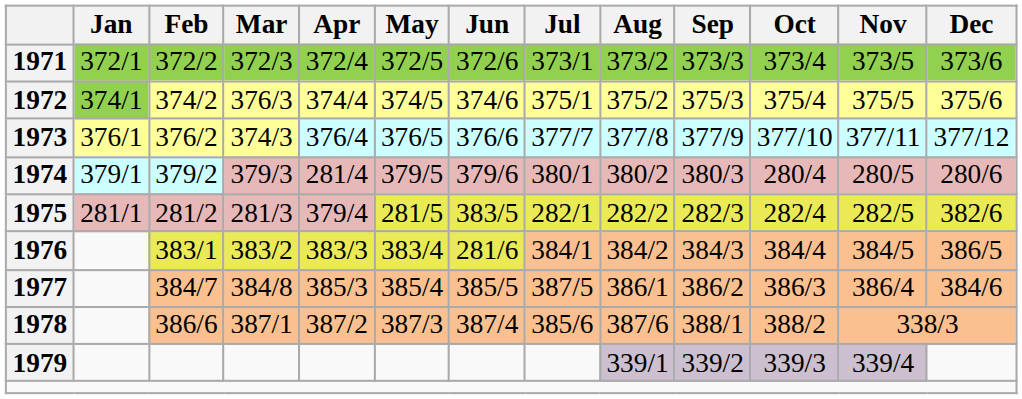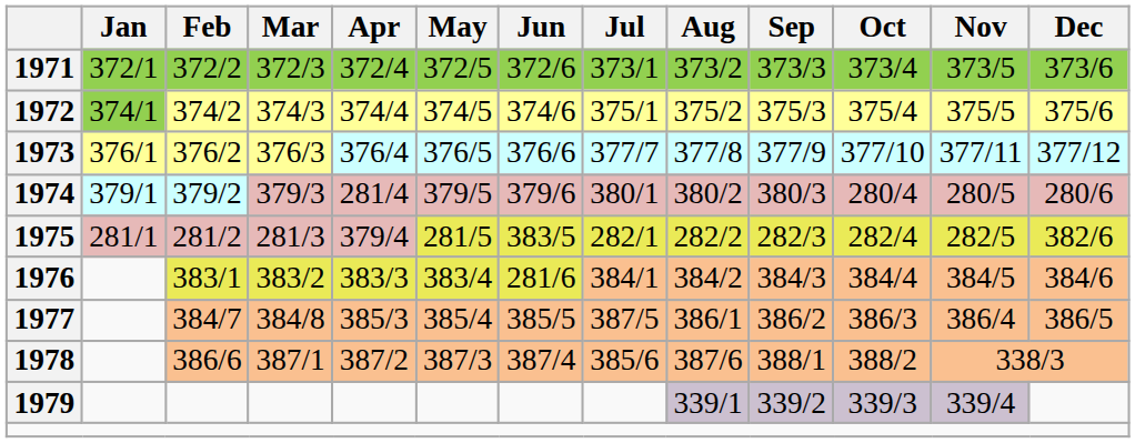1972 | Mar: 376/3 -> 374/3
1973 | Mar: 374/3 -> 376/3
1976 | Dec: 386/5 -> 384/6
1977 | Dec: 384/6 -> 386/5
